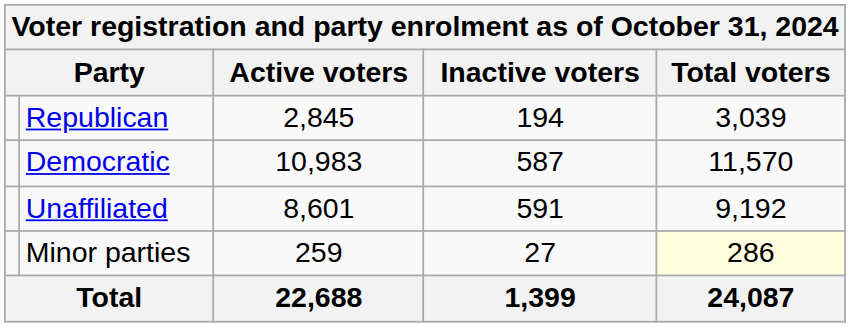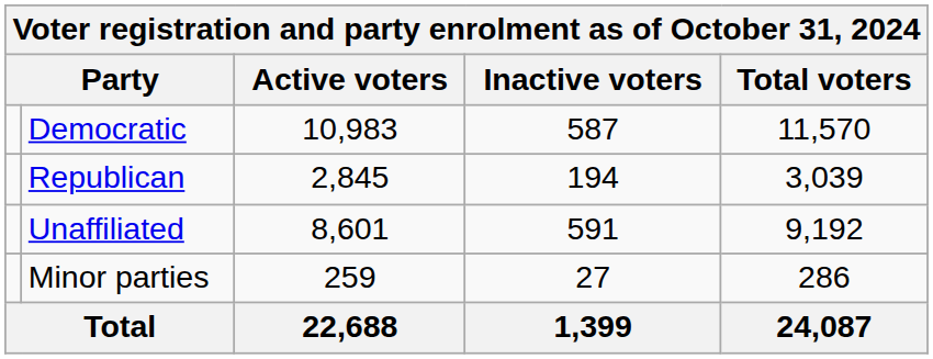rows swapped: Democratic <-> Republican
Minor parties | Total voters: lightyellow background -> no background
